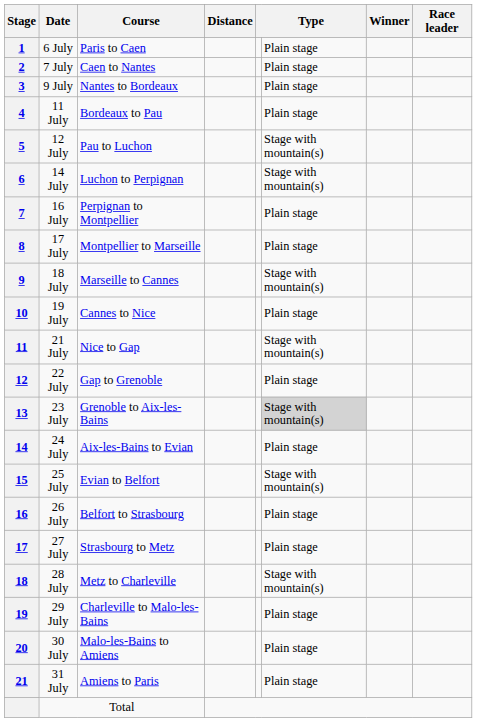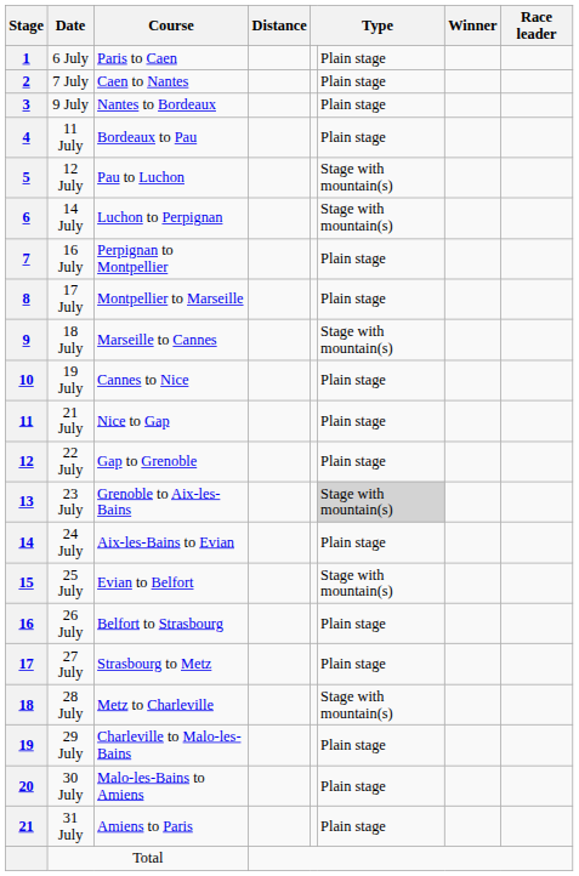21 July | column 6: Stage with mountain(s) -> Plain stage
